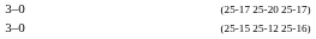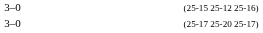rows swapped: (25-17 25-20 25-17) <-> (25-15 25-12 25-16)
